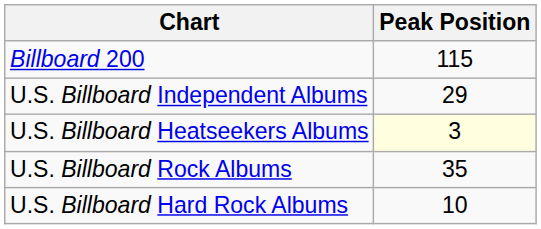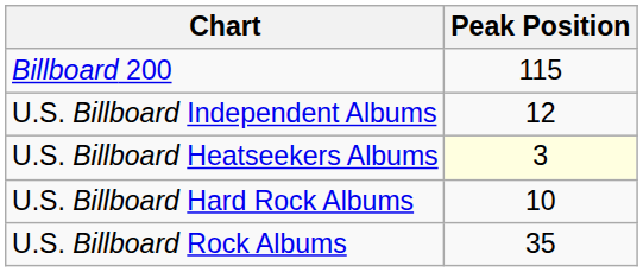U.S. Billboard Independent Albums | Peak Position: 29 -> 12
rows swapped: U.S. Billboard Rock Albums <-> U.S. Billboard Hard Rock Albums
